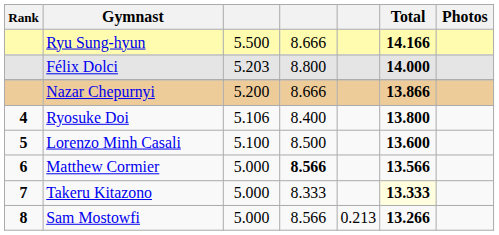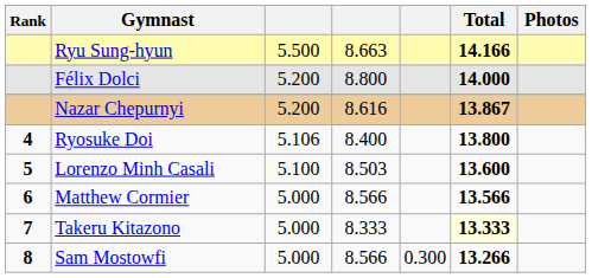Ryu Sung-hyun | column 4: 8.666 -> 8.663
Félix Dolci | column 3: 5.203 -> 5.200
Nazar Chepurnyi | column 4: 8.666 -> 8.616
Nazar Chepurnyi | Total: 13.866 -> 13.867
Lorenzo Minh Casali | column 4: 8.500 -> 8.503
Matthew Cormier | column 4: bold -> normal
Sam Mostowfi | column 5: 0.213 -> 0.300
